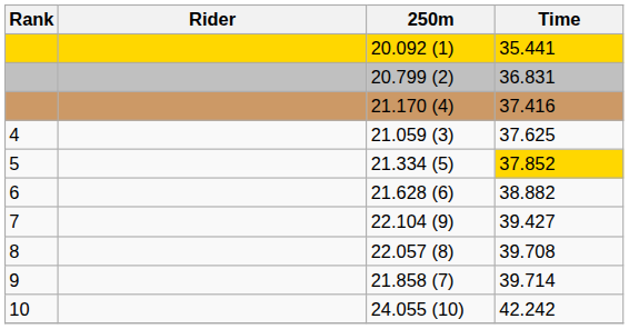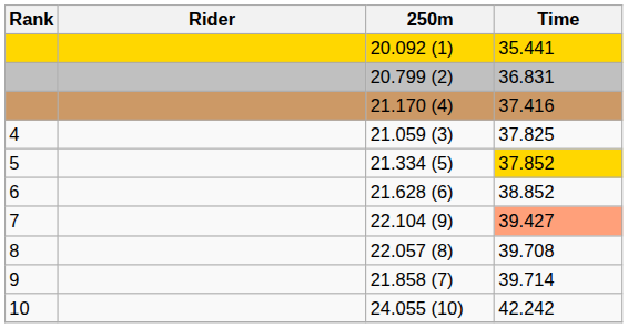21.059 (3) | Time: 37.625 -> 37.825
21.628 (6) | Time: 38.882 -> 38.852
22.104 (9) | Time: no background -> lightsalmon background
